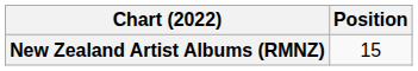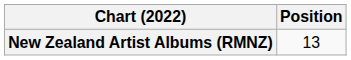New Zealand Artist Albums (RMNZ) | Position: 15 -> 13
